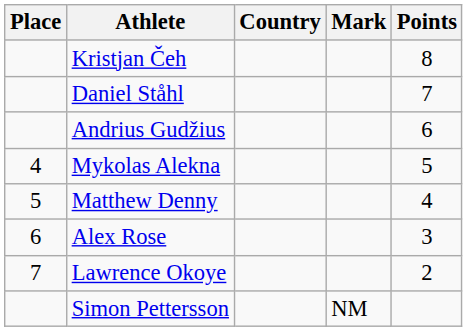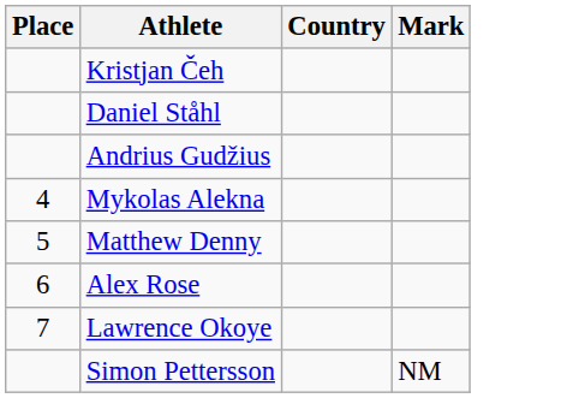- column: Points | 8 | 7 | 6 | 5 | 4 | 3 | 2
